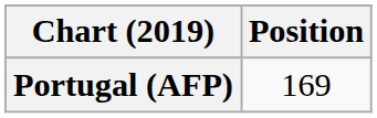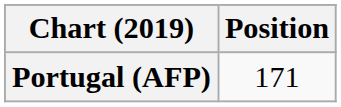Portugal (AFP) | Position: 169 -> 171
